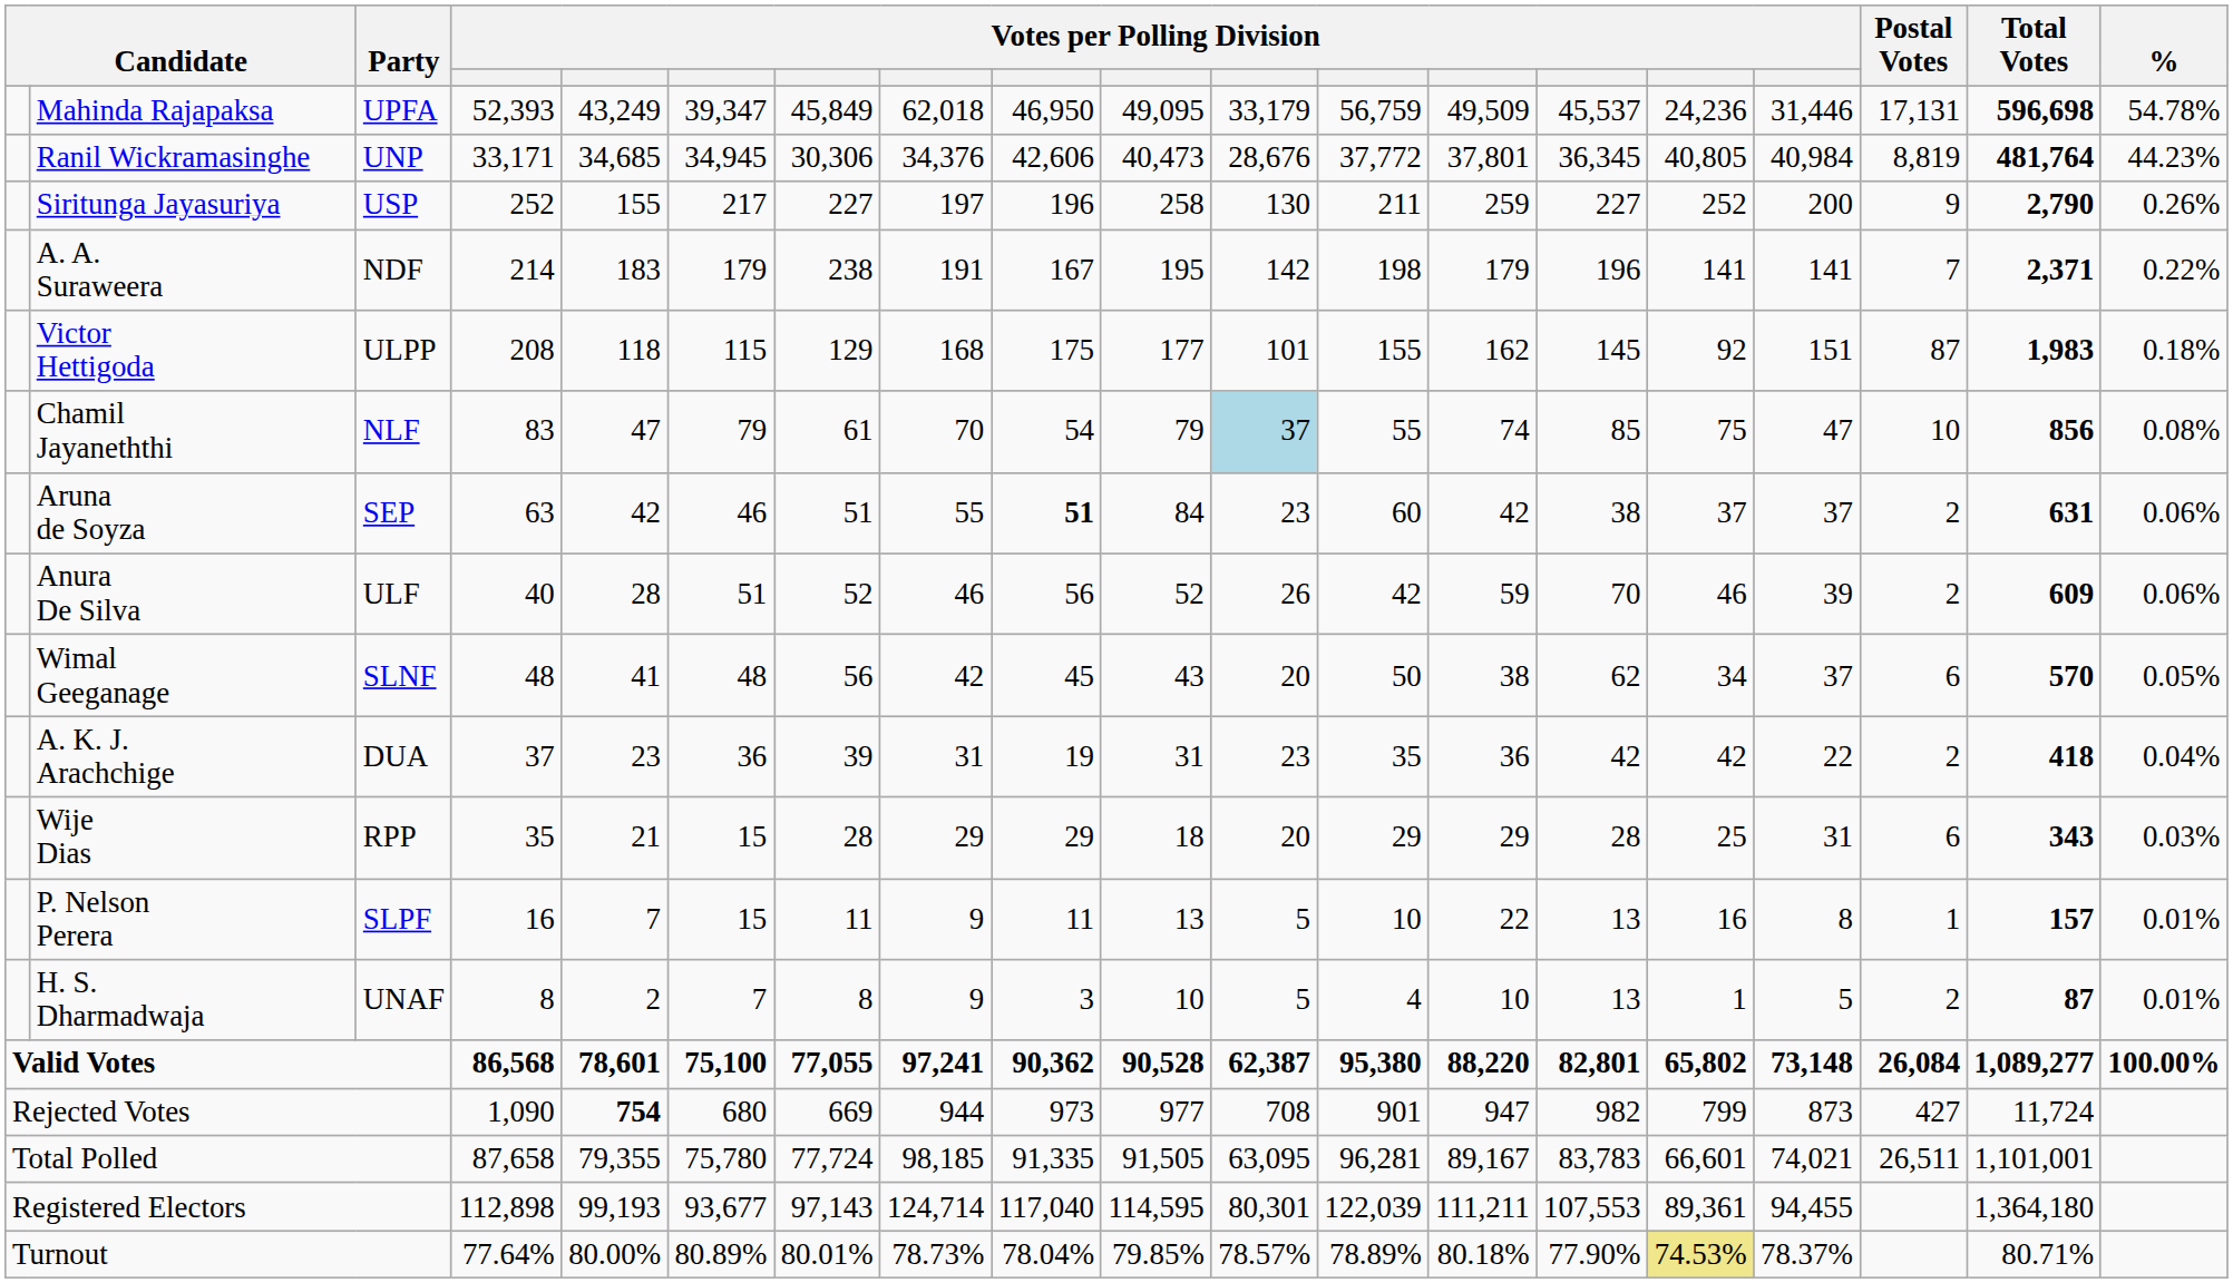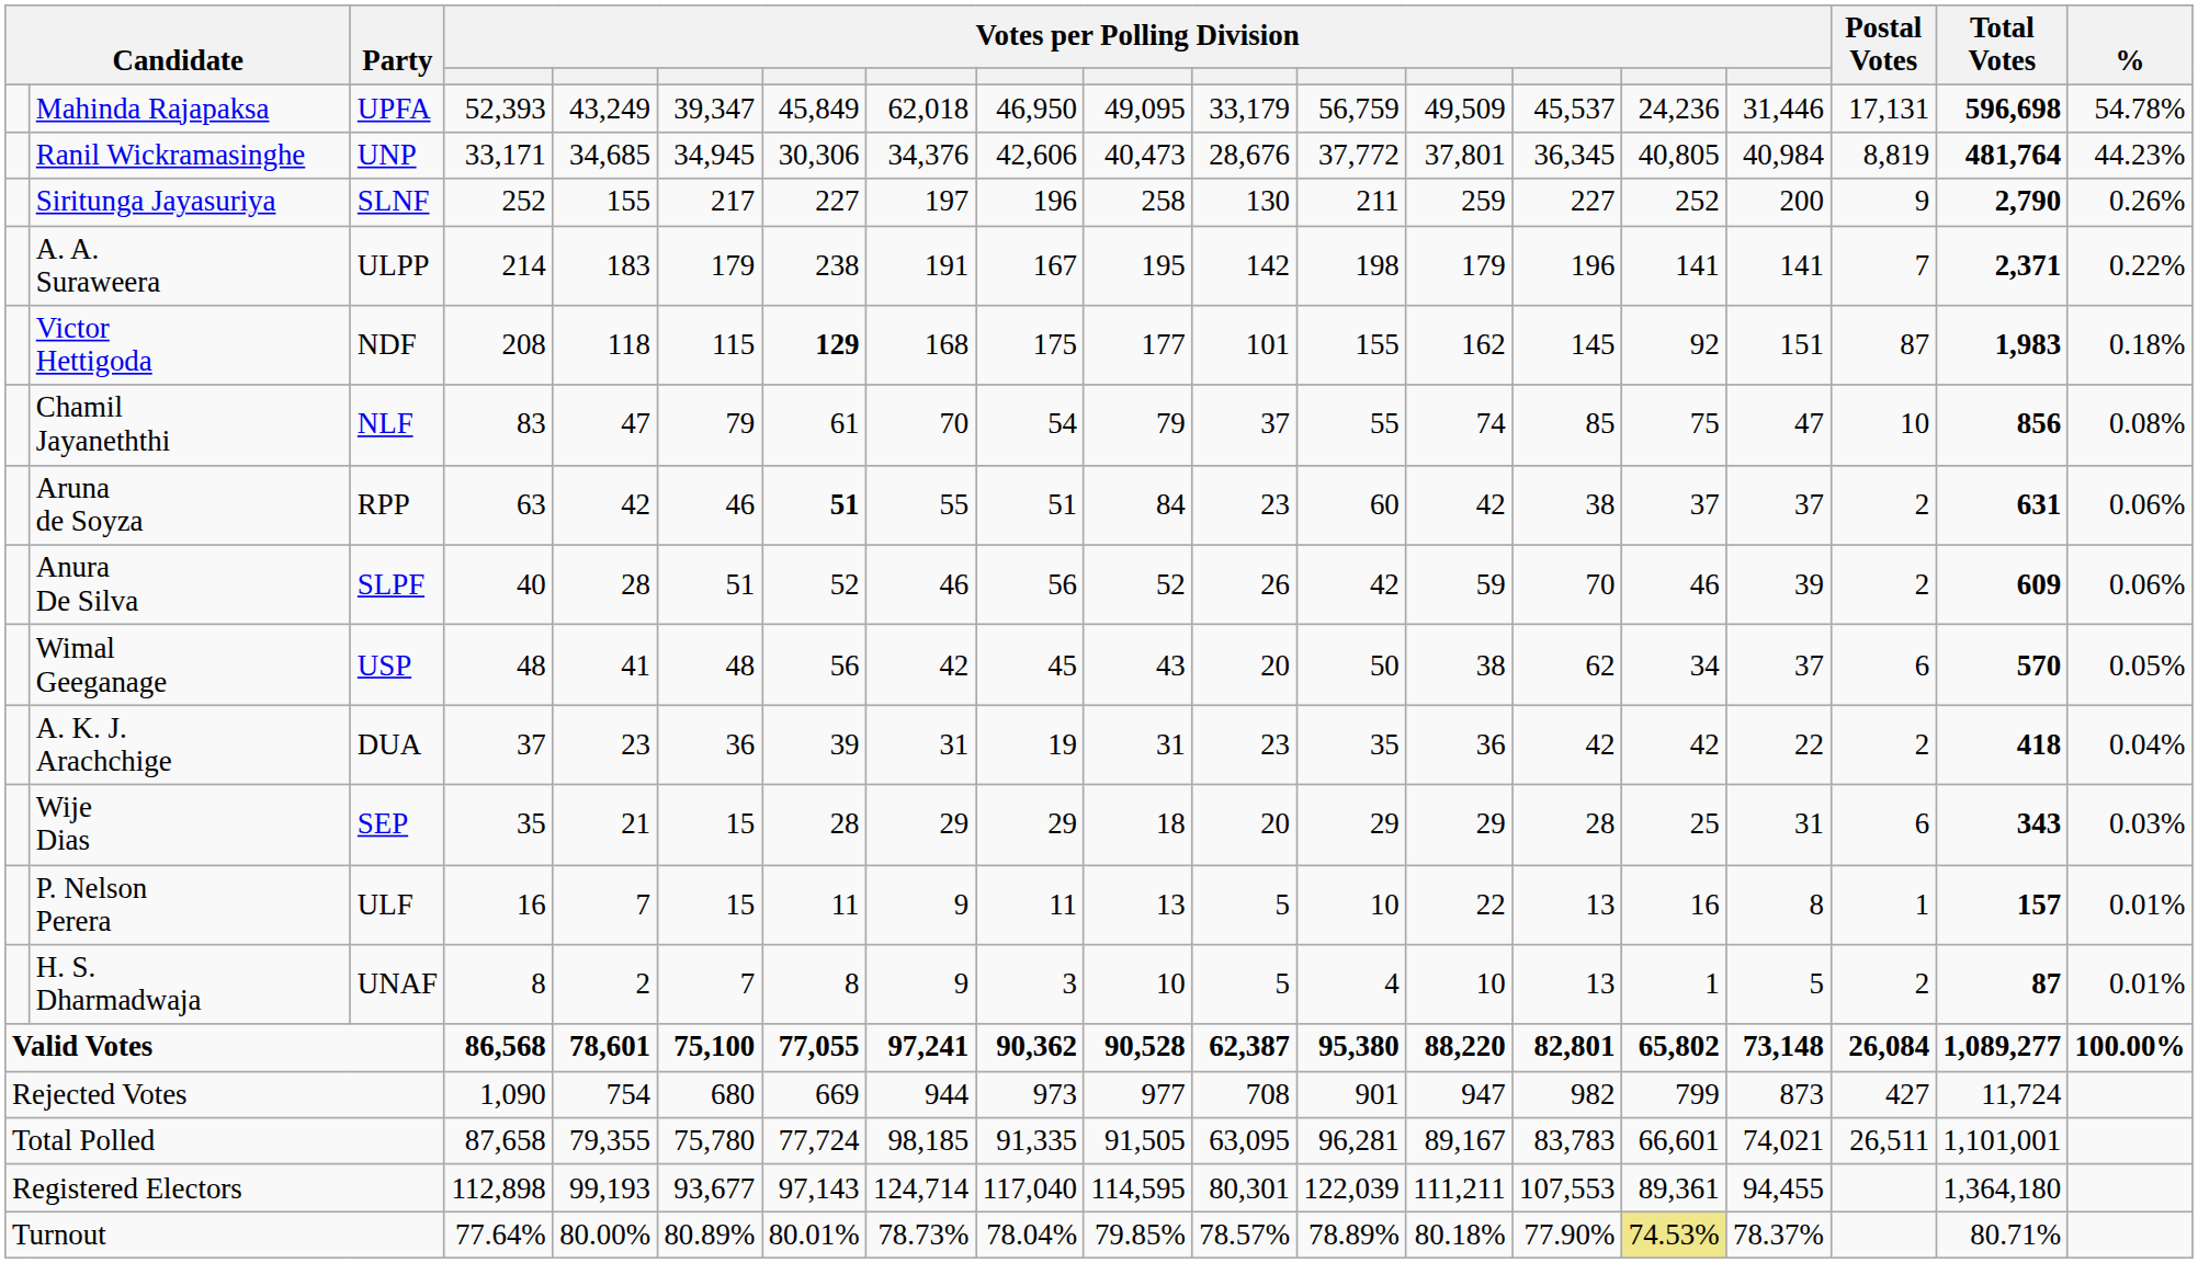Siritunga Jayasuriya | Party: USP -> SLNF
A. A. Suraweera | Party: NDF -> ULPP
Victor Hettigoda | Party: ULPP -> NDF
Victor Hettigoda | column 7: normal -> bold
Chamil Jayaneththi | column 11: lightblue background -> no background
Aruna de Soyza | Party: SEP -> RPP
Aruna de Soyza | column 7: normal -> bold
Aruna de Soyza | column 9: bold -> normal
Anura De Silva | Party: ULF -> SLPF
Wimal Geeganage | Party: SLNF -> USP
Wije Dias | Party: RPP -> SEP
P. Nelson Perera | Party: SLPF -> ULF
Rejected Votes | column 5: bold -> normal
